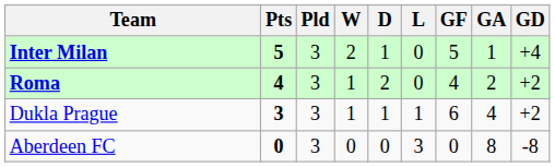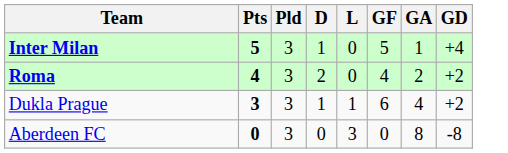- column: W | 2 | 1 | 1 | 0
